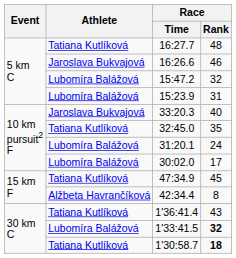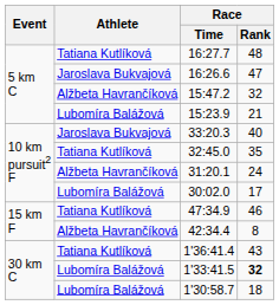16:26.6 | Race / Rank: 46 -> 47
15:47.2 | Athlete: Lubomíra Balážová -> Alžbeta Havrančíková
15:23.9 | Race / Rank: 31 -> 21
31:20.1 | Athlete: Lubomíra Balážová -> Alžbeta Havrančíková
47:34.9 | Race / Rank: 45 -> 46
1'30:58.7 | Athlete: Tatiana Kutlíková -> Lubomíra Balážová
1'30:58.7 | Race / Rank: bold -> normal
